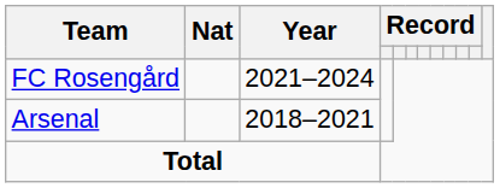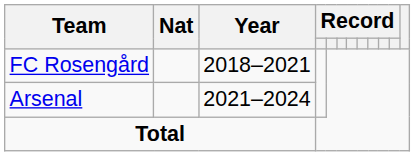FC Rosengård | Year: 2021–2024 -> 2018–2021
Arsenal | Year: 2018–2021 -> 2021–2024
